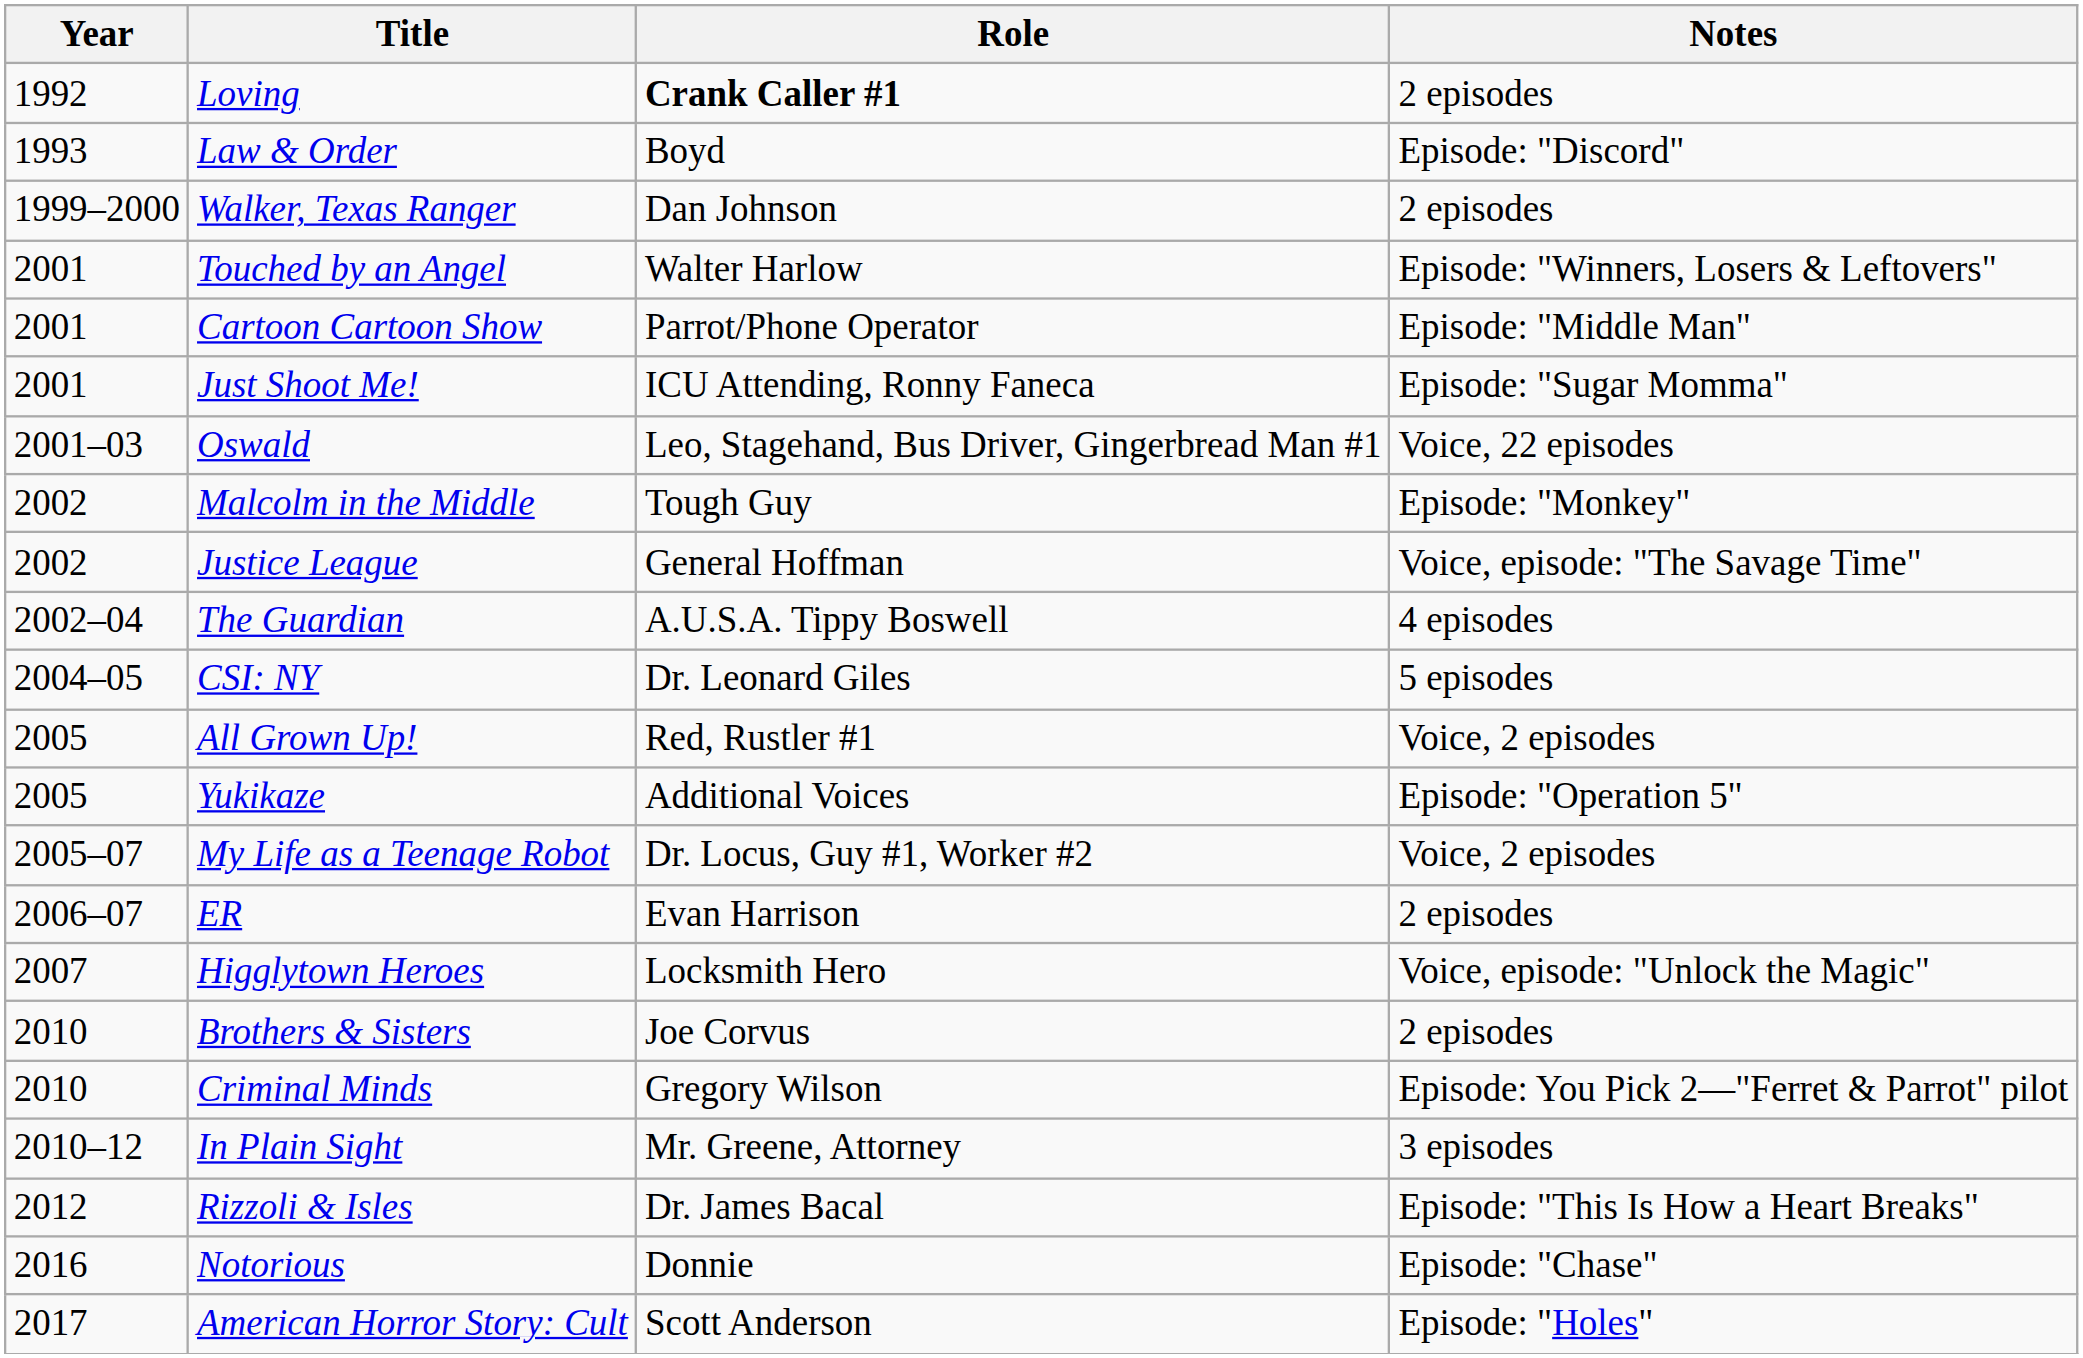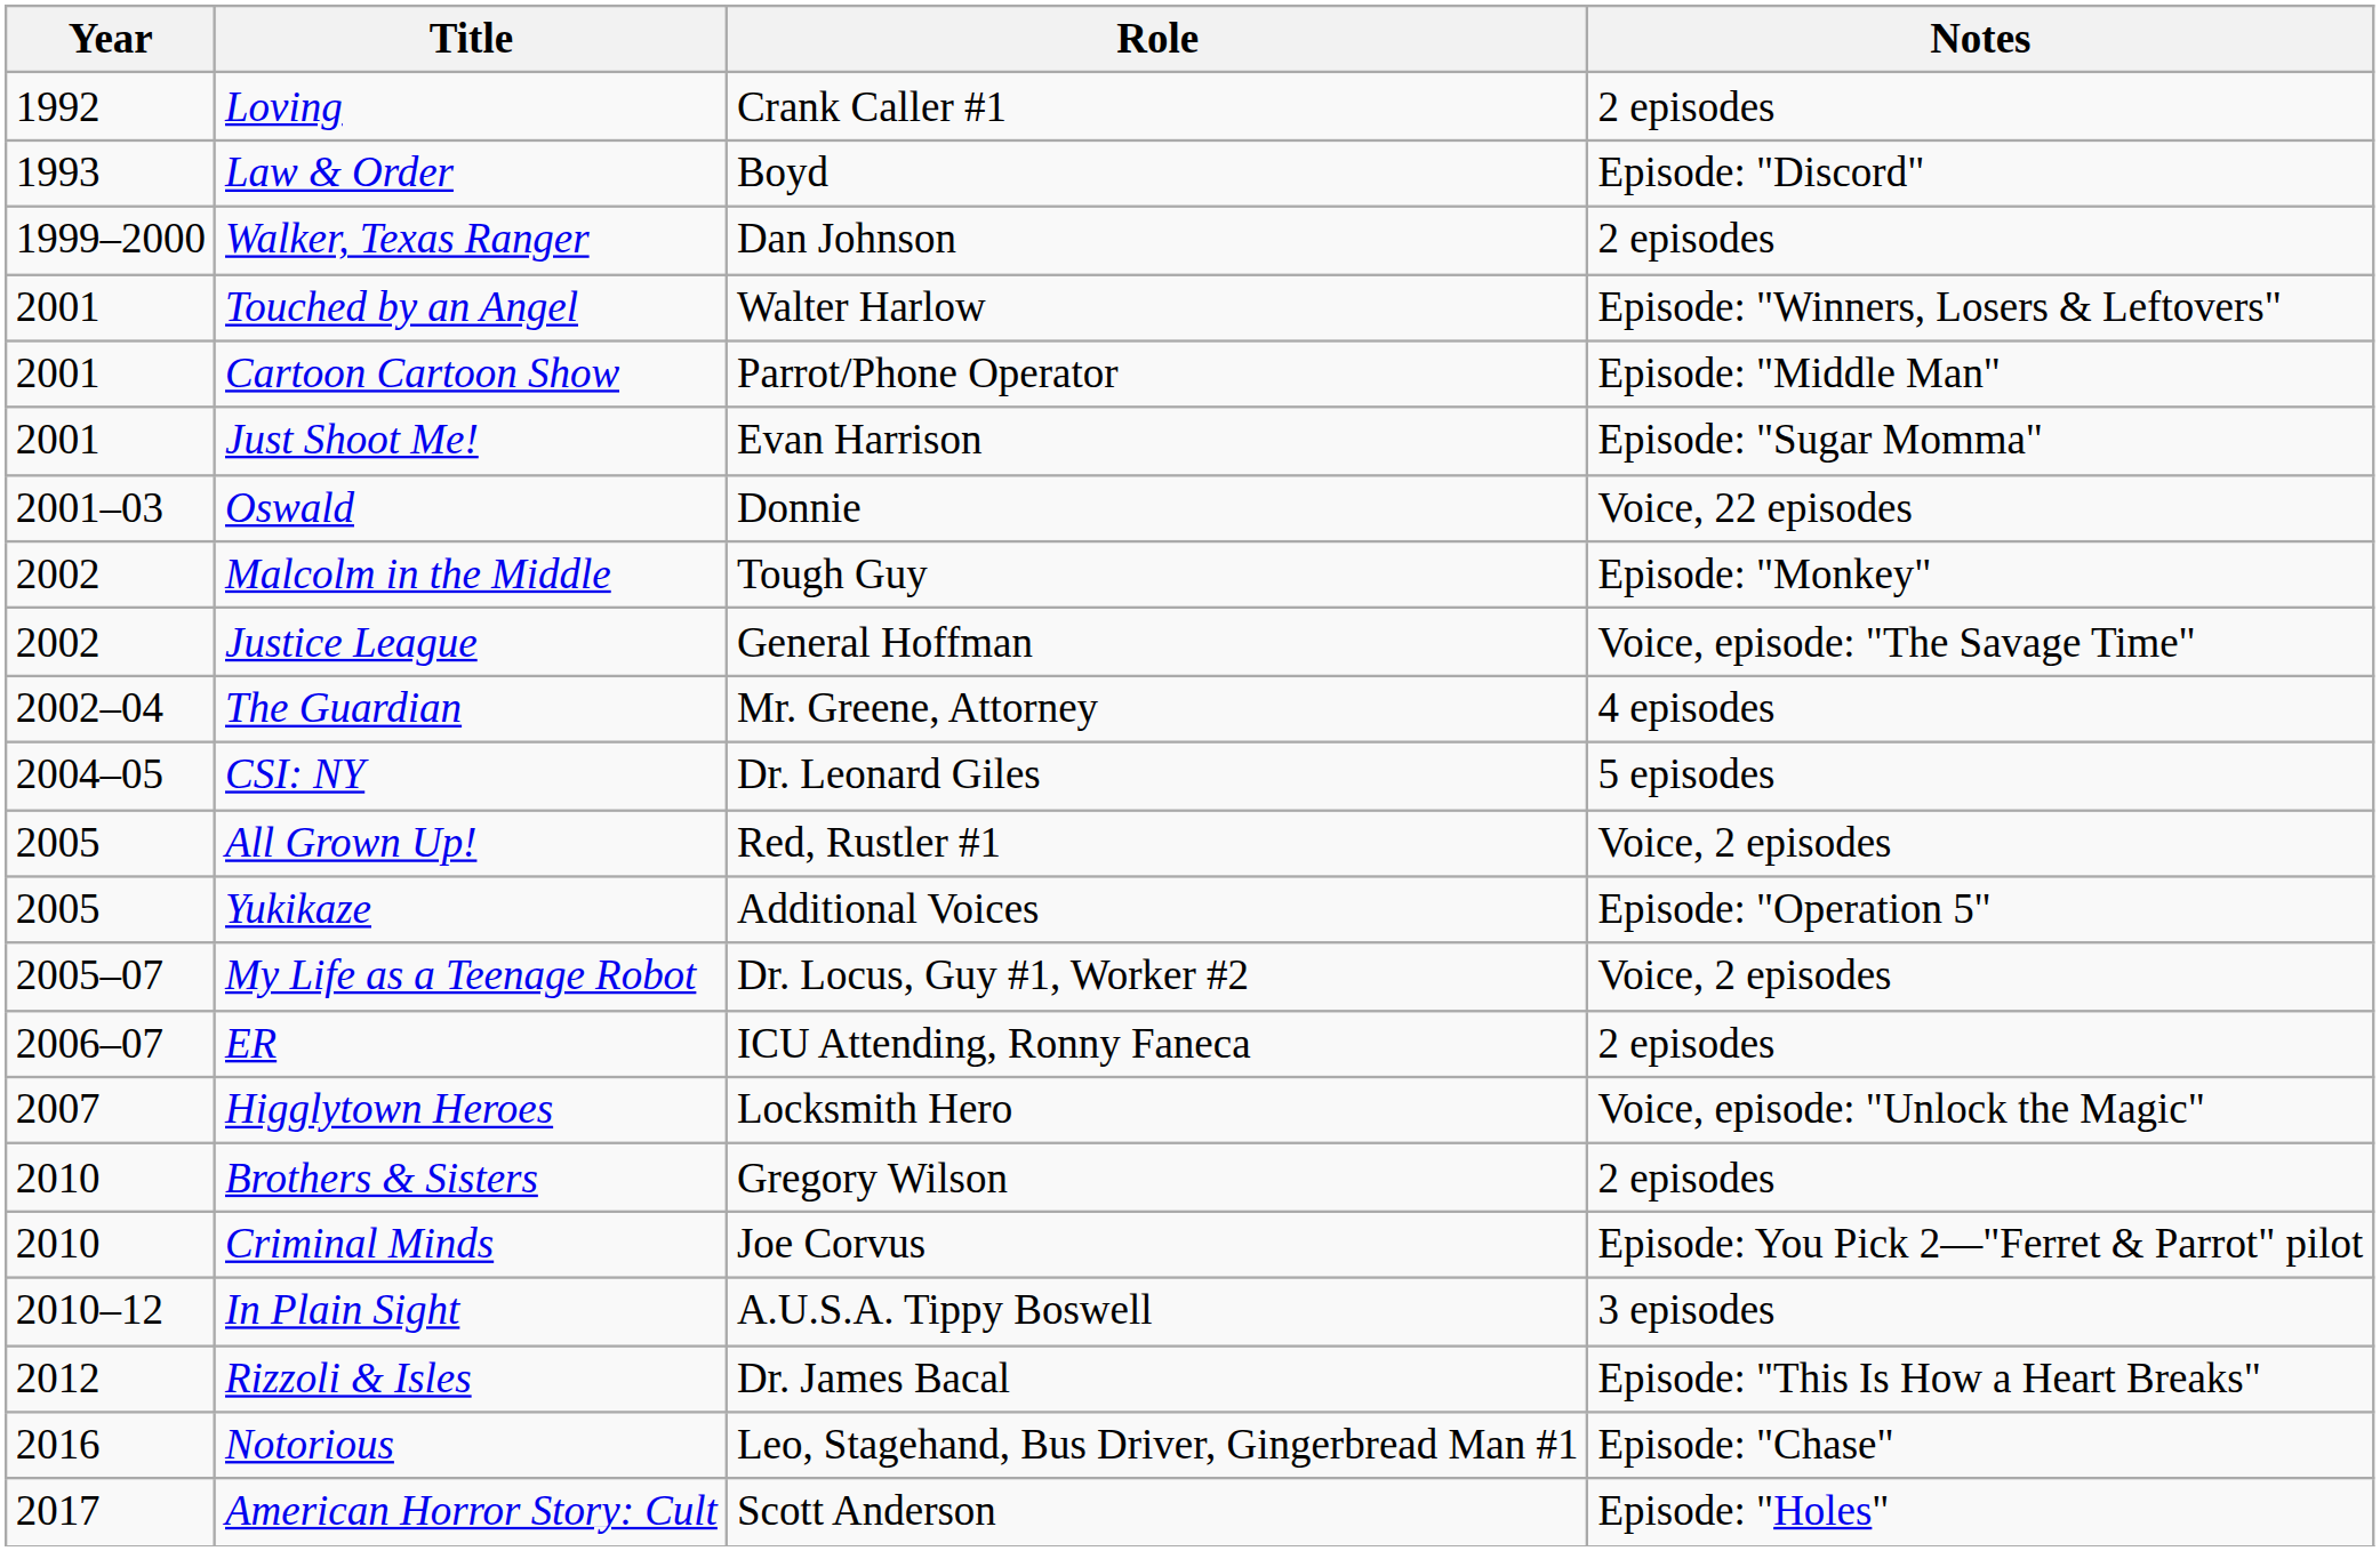Loving | Role: bold -> normal
Just Shoot Me! | Role: ICU Attending, Ronny Faneca -> Evan Harrison
Oswald | Role: Leo, Stagehand, Bus Driver, Gingerbread Man #1 -> Donnie
The Guardian | Role: A.U.S.A. Tippy Boswell -> Mr. Greene, Attorney
ER | Role: Evan Harrison -> ICU Attending, Ronny Faneca
Brothers & Sisters | Role: Joe Corvus -> Gregory Wilson
Criminal Minds | Role: Gregory Wilson -> Joe Corvus
In Plain Sight | Role: Mr. Greene, Attorney -> A.U.S.A. Tippy Boswell
Notorious | Role: Donnie -> Leo, Stagehand, Bus Driver, Gingerbread Man #1
